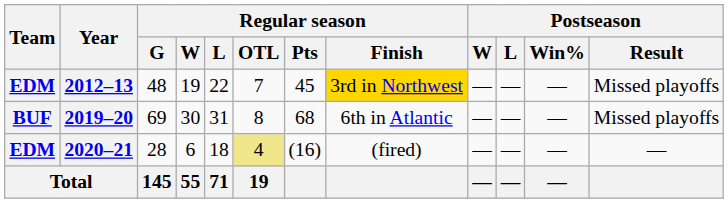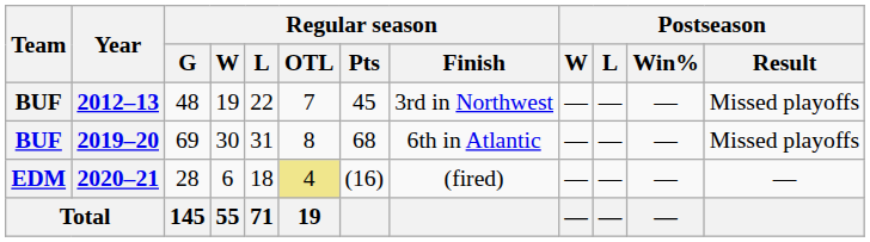2012–13 | Team: EDM -> BUF
2012–13 | Regular season / Finish: gold background -> no background
